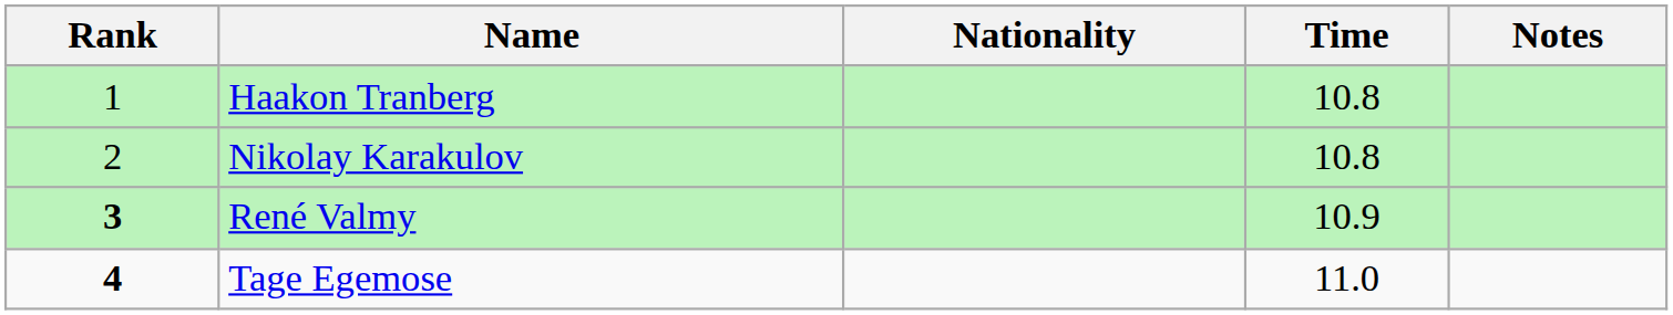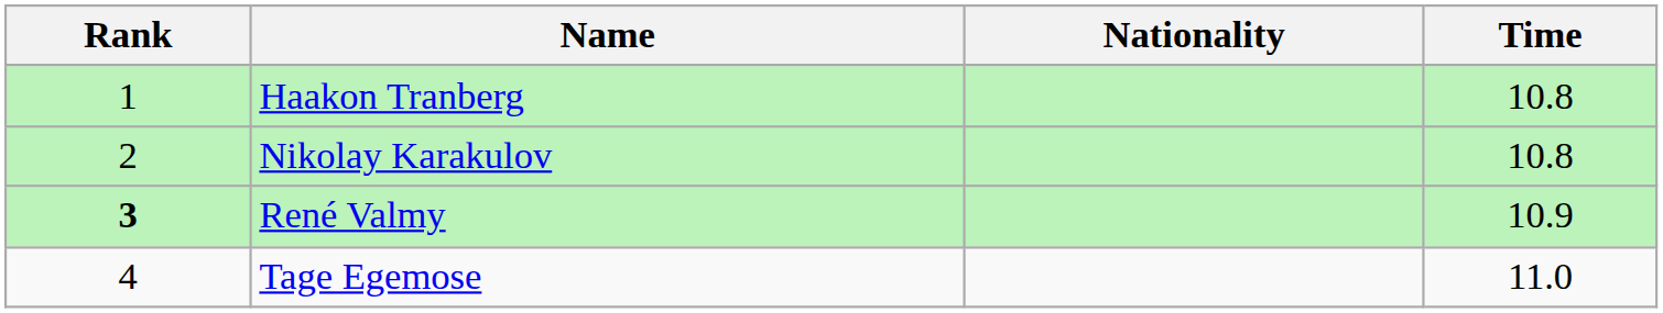- column: Notes
Tage Egemose | Rank: bold -> normal
